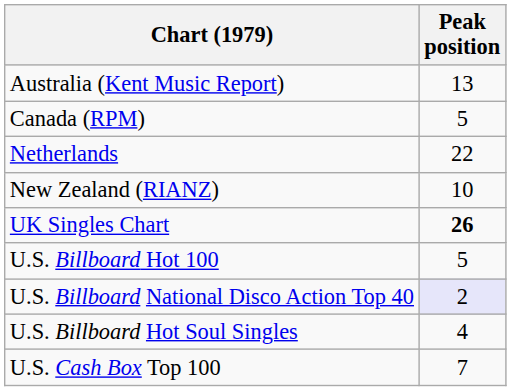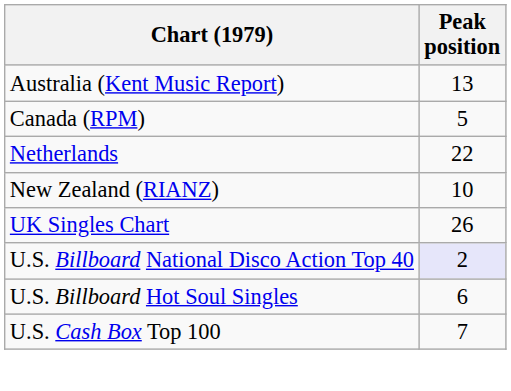UK Singles Chart | Peak position: bold -> normal
- row: U.S. Billboard Hot 100 | 5
U.S. Billboard Hot Soul Singles | Peak position: 4 -> 6
